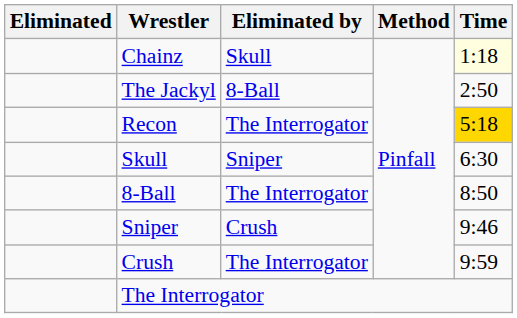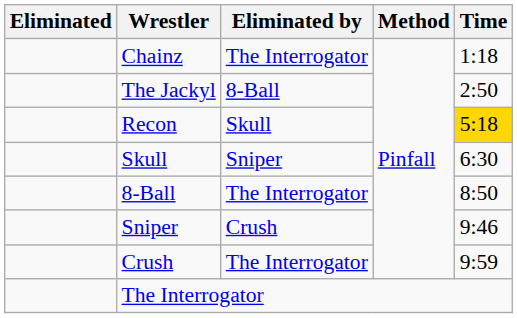Chainz | Eliminated by: Skull -> The Interrogator
Chainz | Time: lightyellow background -> no background
Recon | Eliminated by: The Interrogator -> Skull
